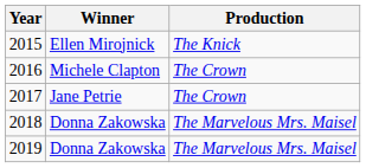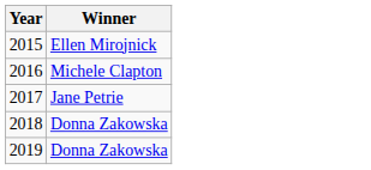- column: Production | The Knick | The Crown | The Crown | The Marvelous Mrs. Maisel | The Marvelous Mrs. Maisel
